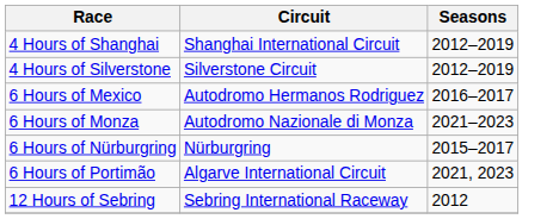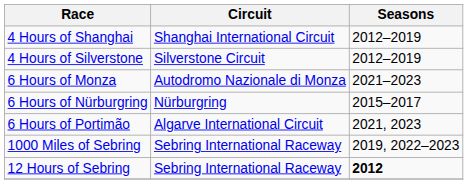- row: 6 Hours of Mexico | Autodromo Hermanos Rodriguez | 2016–2017
+ row: 1000 Miles of Sebring | Sebring International Raceway | 2019, 2022–2023
12 Hours of Sebring | Seasons: normal -> bold
